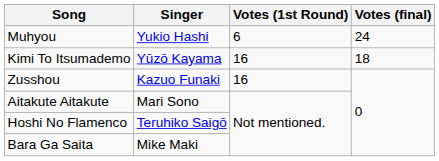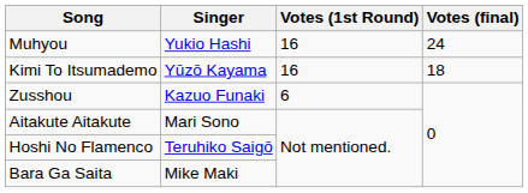Muhyou | Votes (1st Round): 6 -> 16
Zusshou | Votes (1st Round): 16 -> 6
